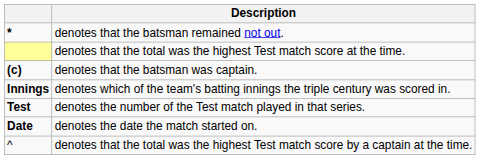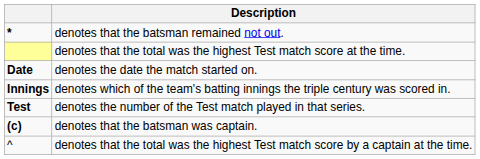rows swapped: denotes that the batsman was captain. <-> denotes the date the match started on.
